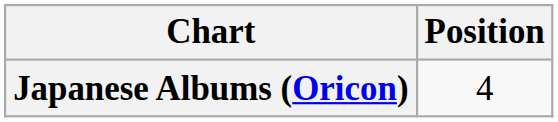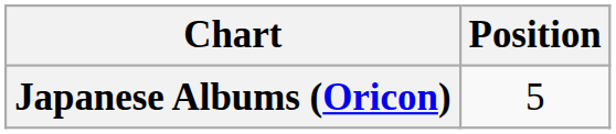Japanese Albums (Oricon) | Position: 4 -> 5
